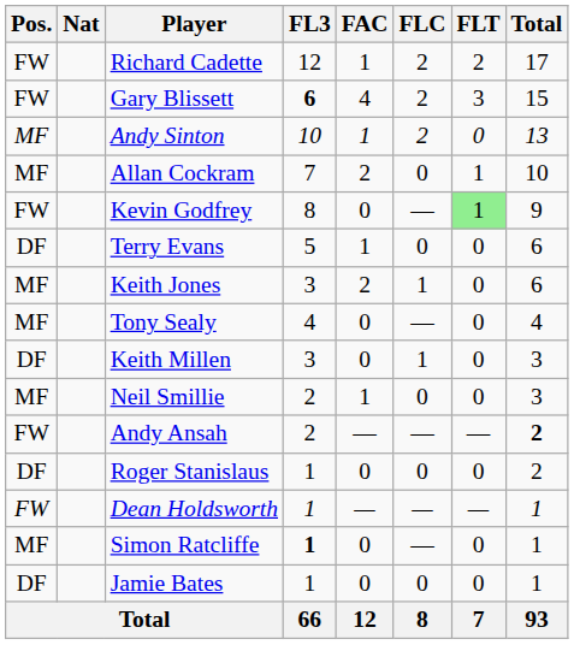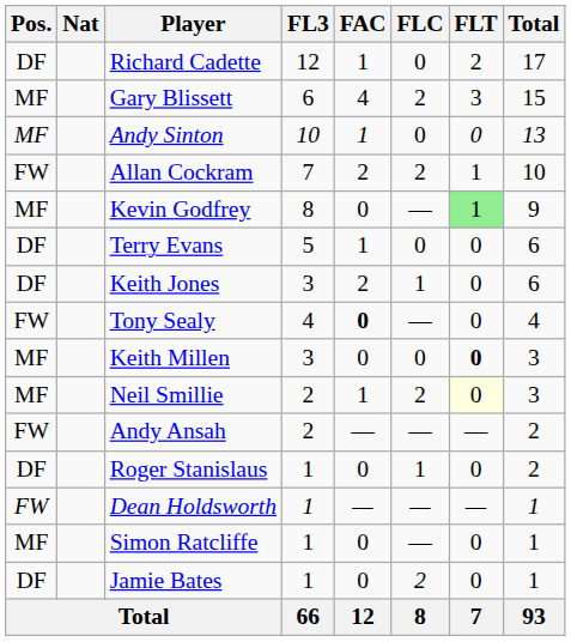Richard Cadette | Pos.: FW -> DF
Richard Cadette | FLC: 2 -> 0
Gary Blissett | Pos.: FW -> MF
Gary Blissett | FL3: bold -> normal
Andy Sinton | FLC: 2 -> 0
Allan Cockram | Pos.: MF -> FW
Allan Cockram | FLC: 0 -> 2
Kevin Godfrey | Pos.: FW -> MF
Keith Jones | Pos.: MF -> DF
Tony Sealy | Pos.: MF -> FW
Tony Sealy | FAC: normal -> bold
Keith Millen | Pos.: DF -> MF
Keith Millen | FLC: 1 -> 0
Keith Millen | FLT: normal -> bold
Neil Smillie | FLC: 0 -> 2
Neil Smillie | FLT: no background -> lightyellow background
Andy Ansah | Total: bold -> normal
Roger Stanislaus | FLC: 0 -> 1
Simon Ratcliffe | FL3: bold -> normal
Jamie Bates | FLC: 0 -> 2
